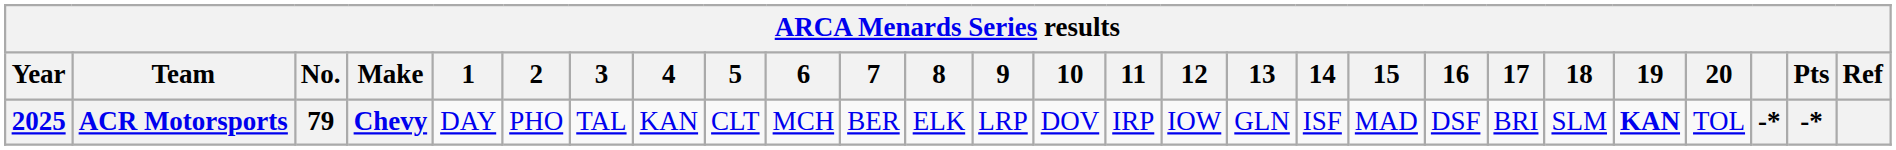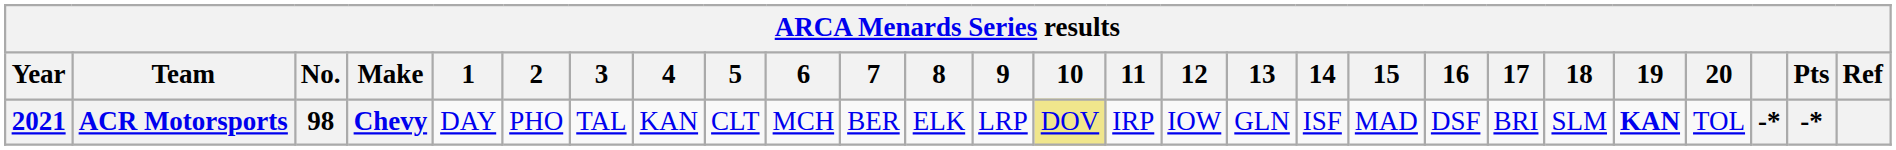ACR Motorsports | Year: 2025 -> 2021
ACR Motorsports | No.: 79 -> 98
ACR Motorsports | 10: no background -> khaki background
